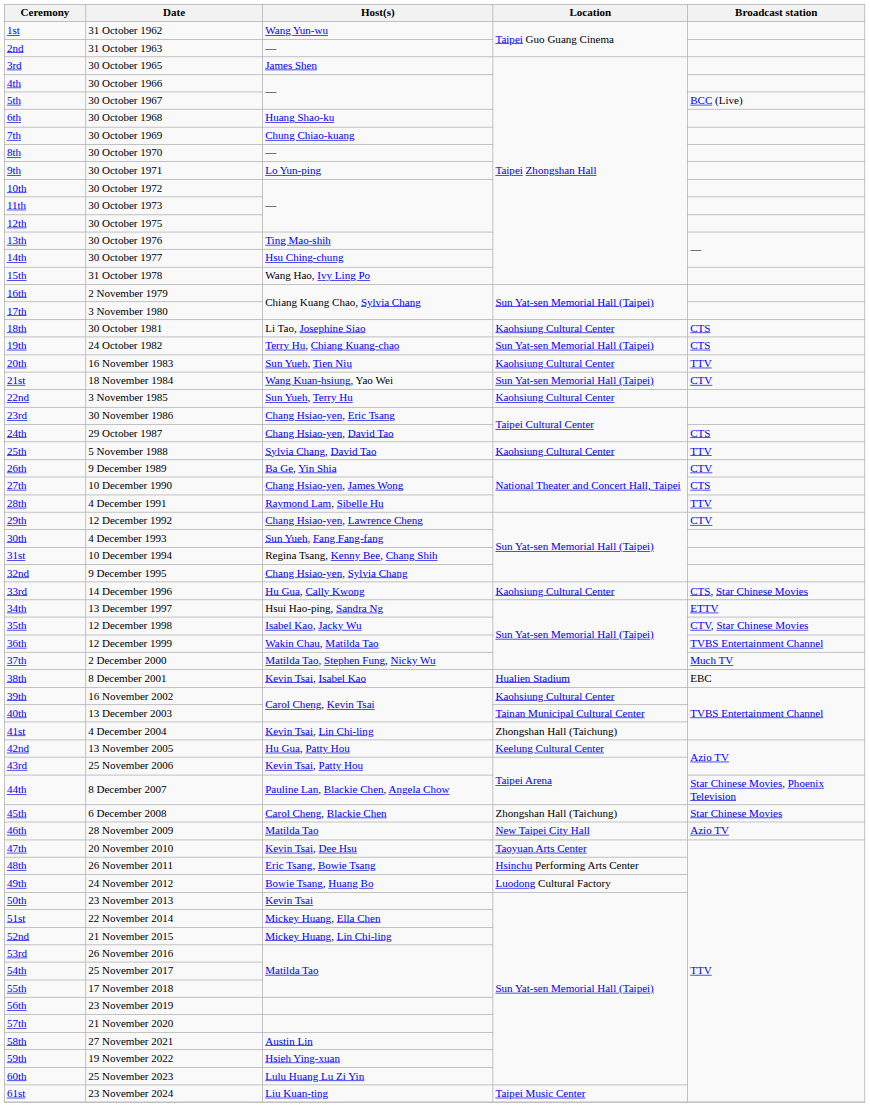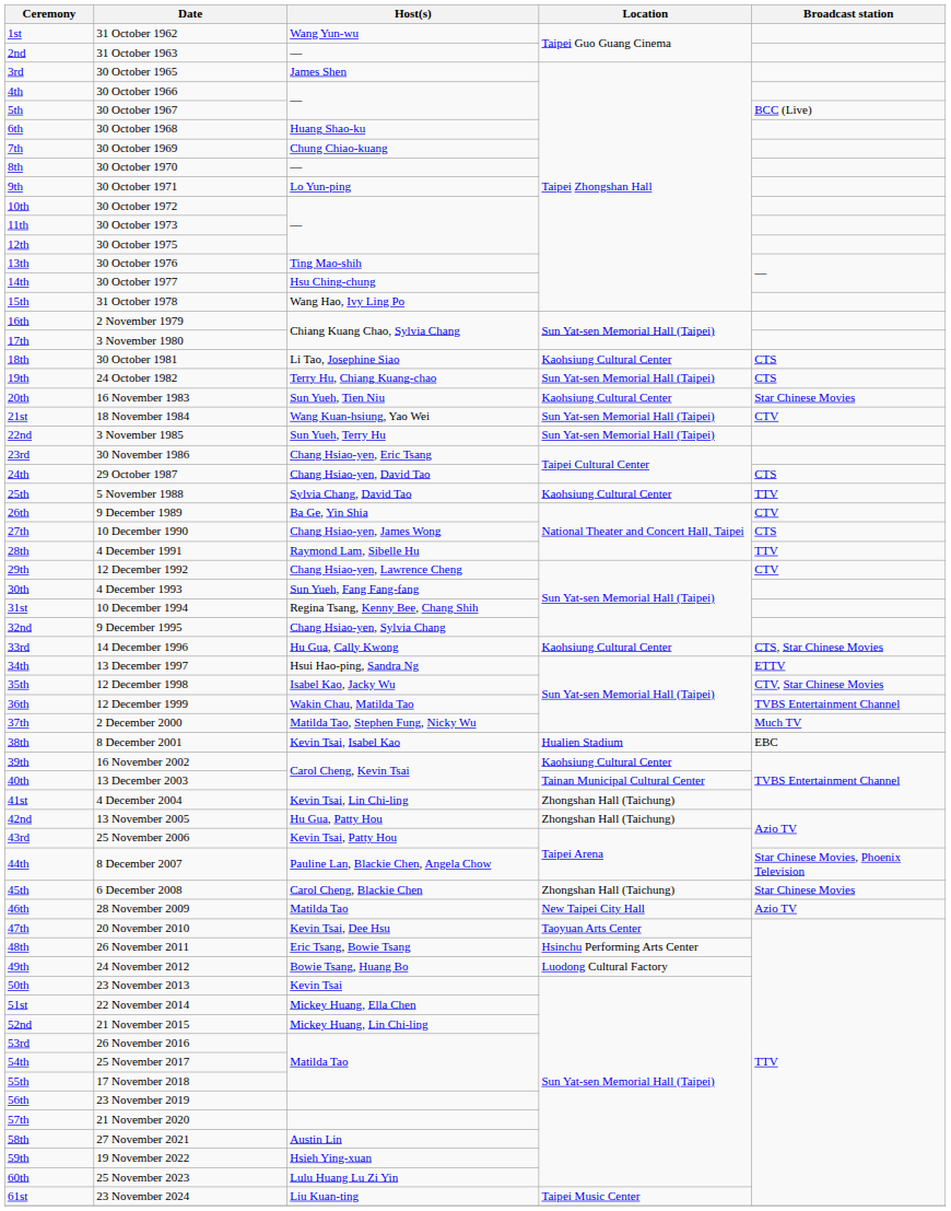20th | Broadcast station: TTV -> Star Chinese Movies
22nd | Location: Kaohsiung Cultural Center -> Sun Yat-sen Memorial Hall (Taipei)
42nd | Location: Keelung Cultural Center -> Zhongshan Hall (Taichung)
